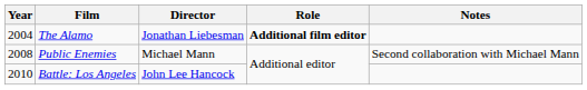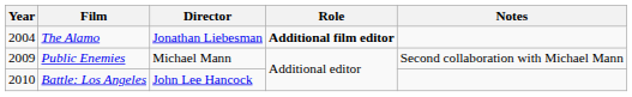Public Enemies | Year: 2008 -> 2009
